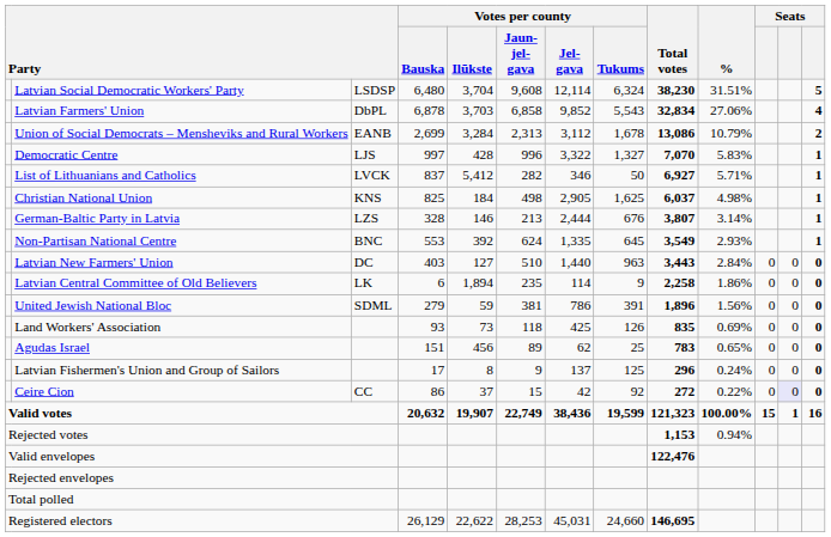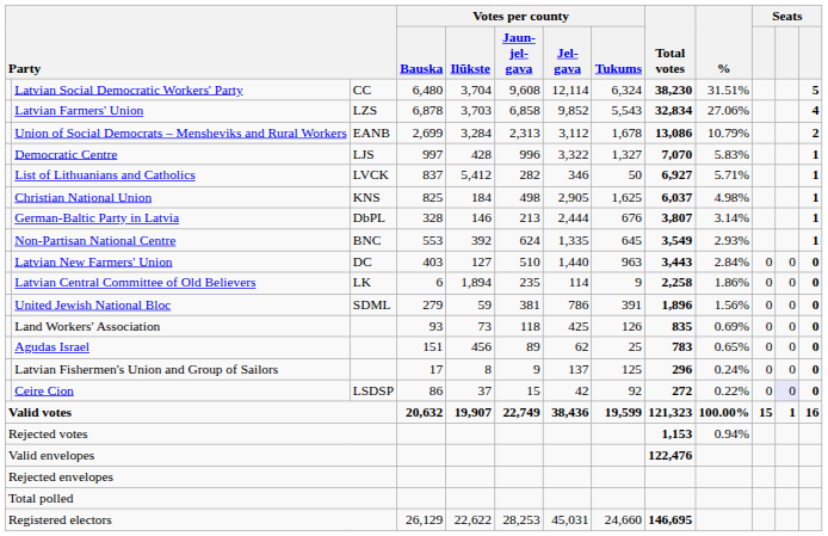Latvian Social Democratic Workers' Party | column 3: LSDSP -> CC
Latvian Farmers' Union | column 3: DbPL -> LZS
German-Baltic Party in Latvia | column 3: LZS -> DbPL
Ceire Cion | column 3: CC -> LSDSP
